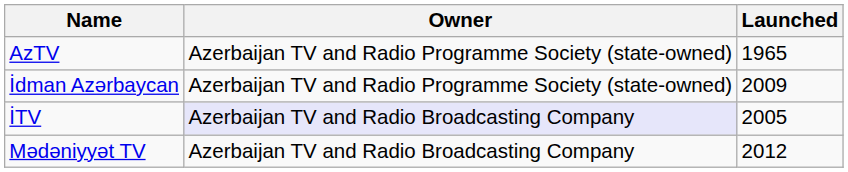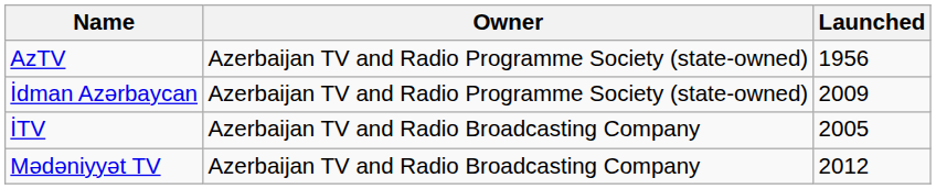AzTV | Launched: 1965 -> 1956
İTV | Owner: lavender background -> no background
